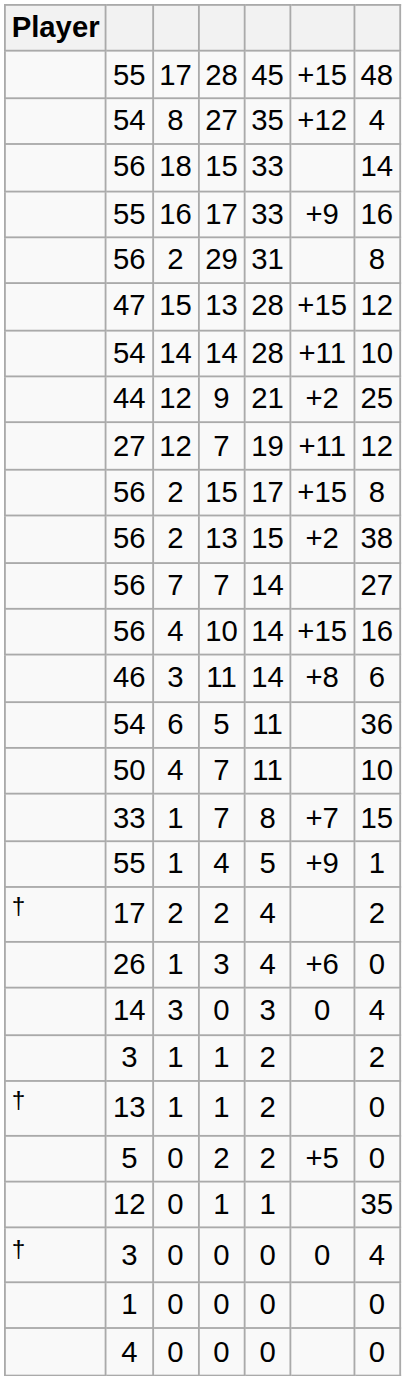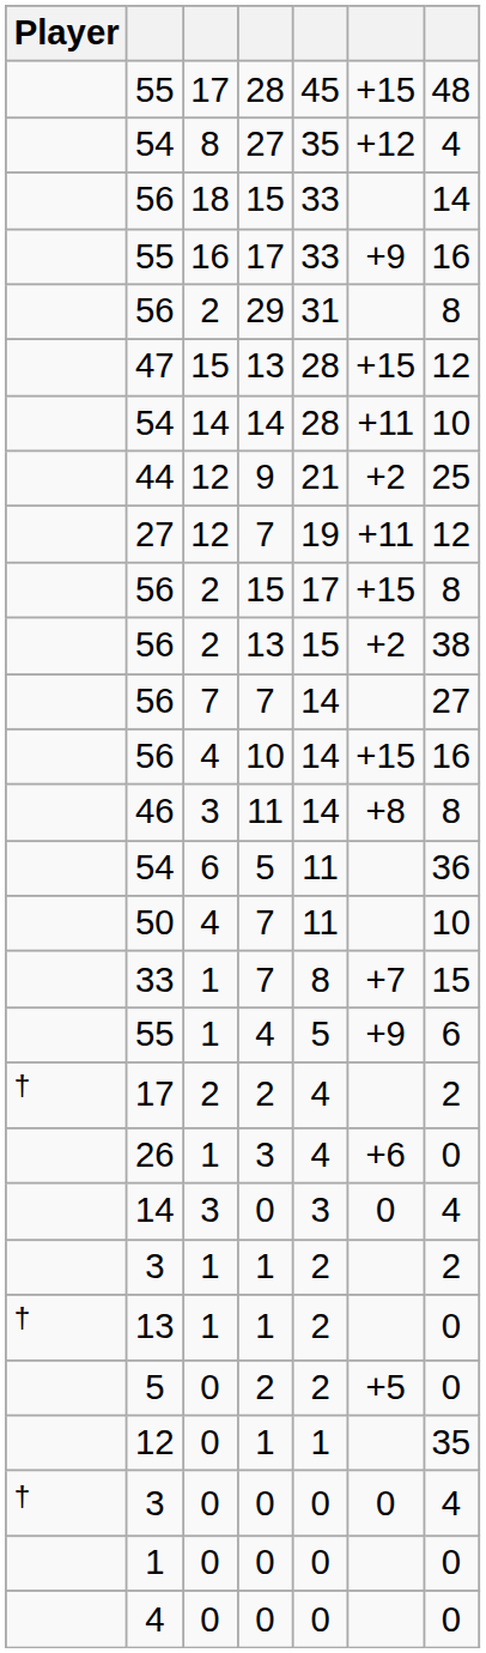46 | column 7: 6 -> 8
55 / 4 | column 7: 1 -> 6
